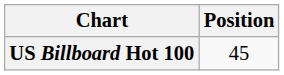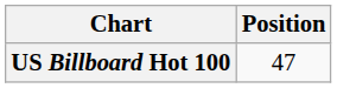US Billboard Hot 100 | Position: 45 -> 47
